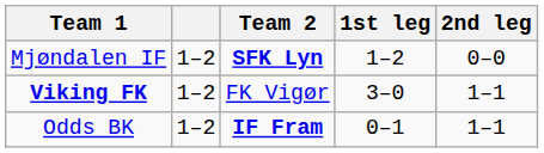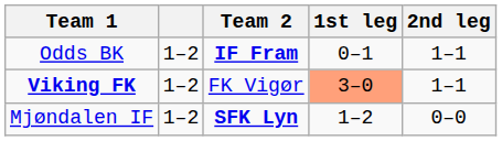rows swapped: Odds BK <-> Mjøndalen IF
Viking FK | 1st leg: no background -> lightsalmon background
